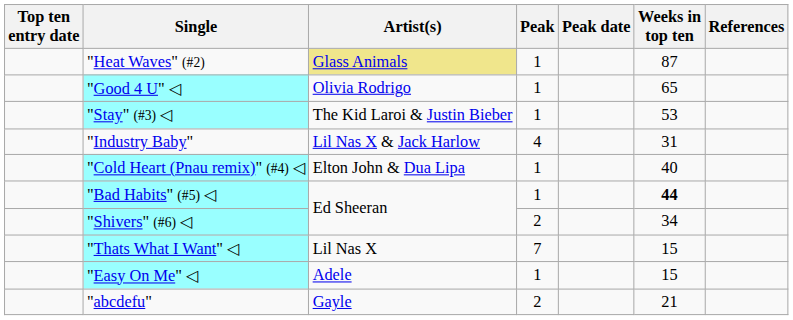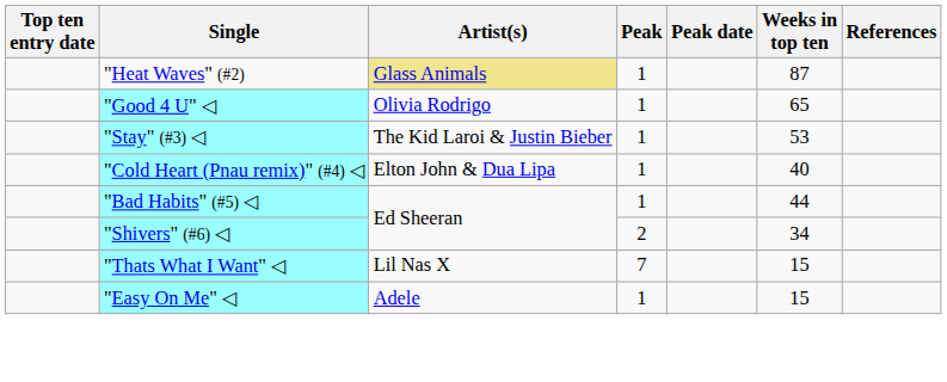- row: "Industry Baby" | Lil Nas X & Jack Harlow | 4 | 31
"Bad Habits" (#5) ◁ | Weeks in top ten: bold -> normal
- row: "abcdefu" | Gayle | 2 | 21
